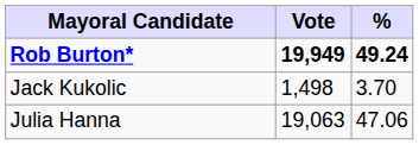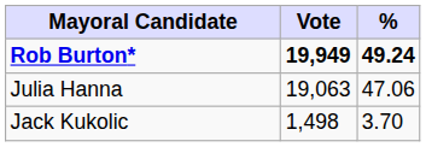rows swapped: Julia Hanna <-> Jack Kukolic
